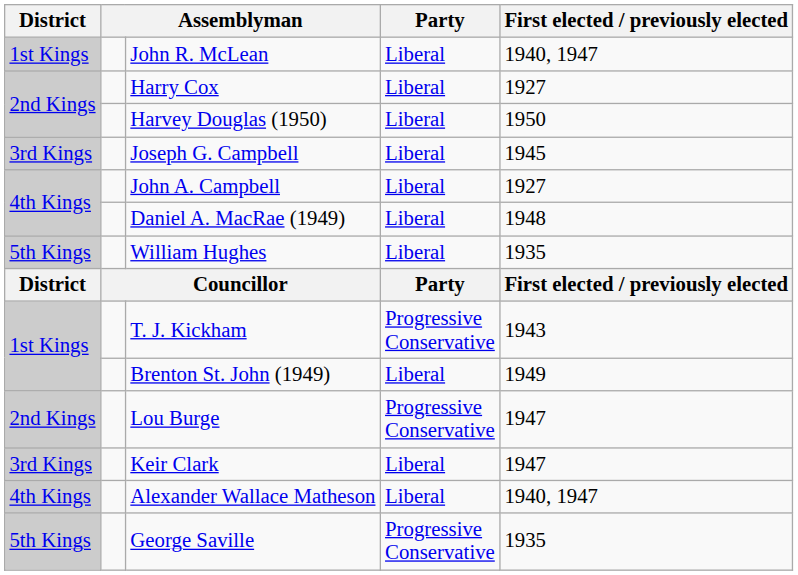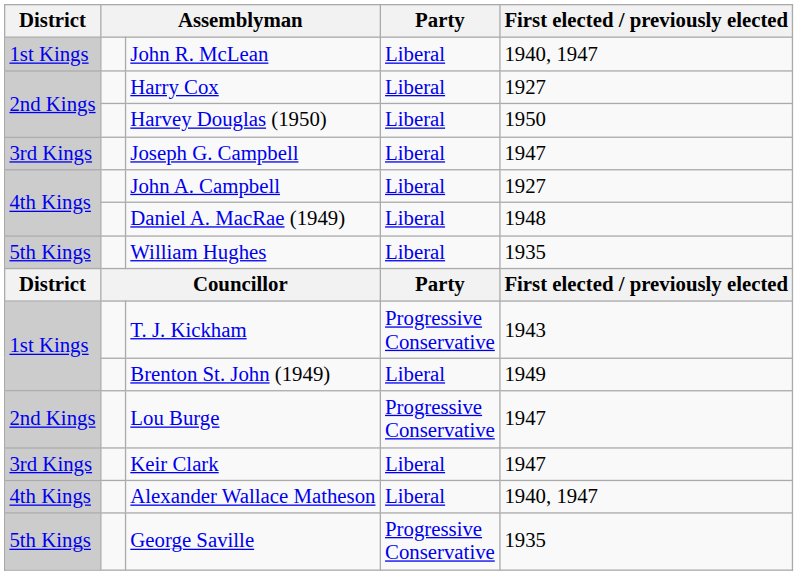Joseph G. Campbell | First elected / previously elected: 1945 -> 1947
